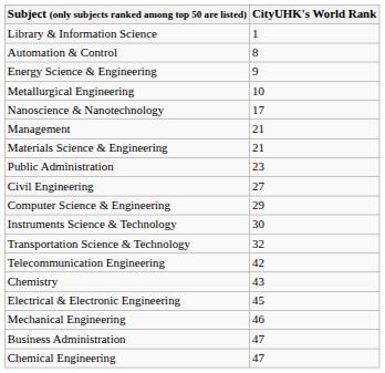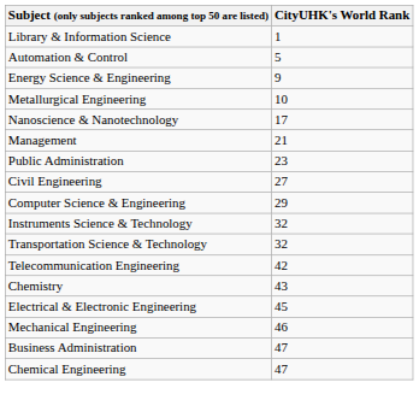Automation & Control | CityUHK's World Rank: 8 -> 5
- row: Materials Science & Engineering | 21
Instruments Science & Technology | CityUHK's World Rank: 30 -> 32
